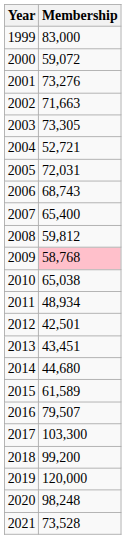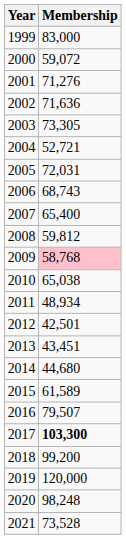2001 | Membership: 73,276 -> 71,276
2002 | Membership: 71,663 -> 71,636
2017 | Membership: normal -> bold
